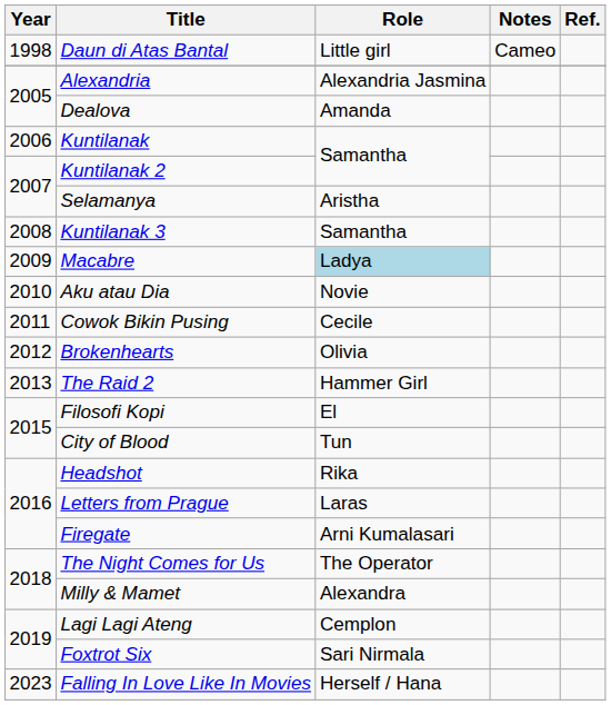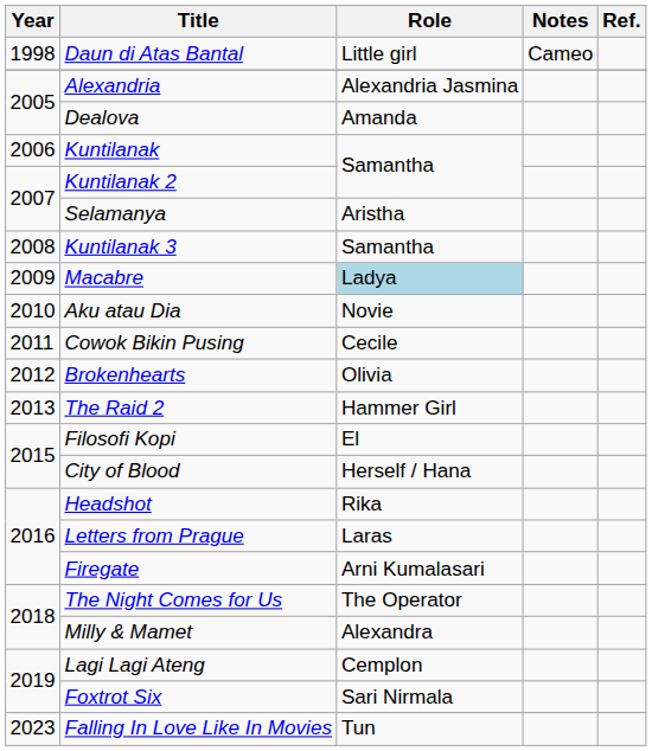City of Blood | Role: Tun -> Herself / Hana
Falling In Love Like In Movies | Role: Herself / Hana -> Tun
